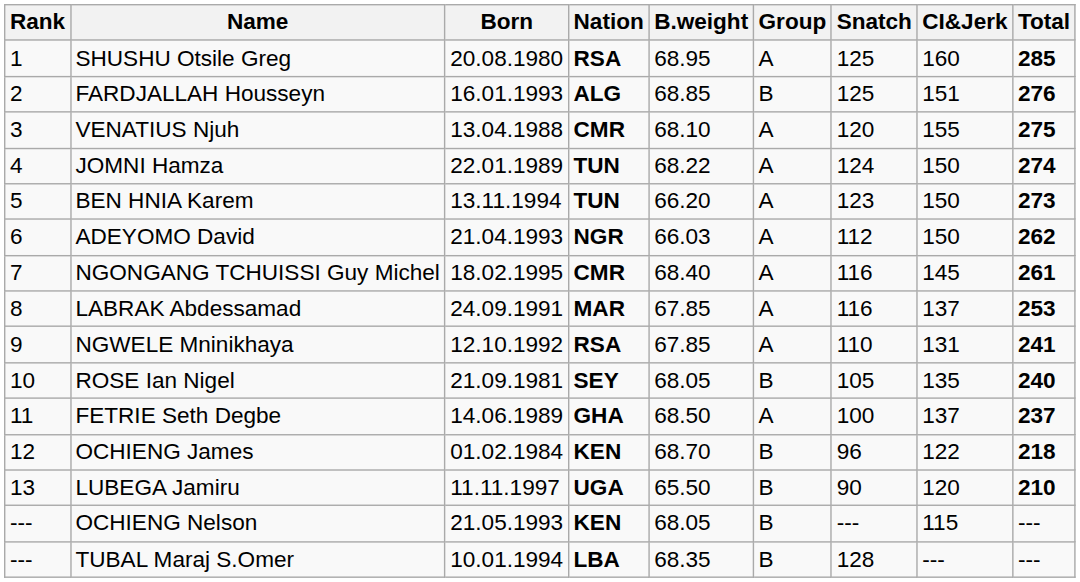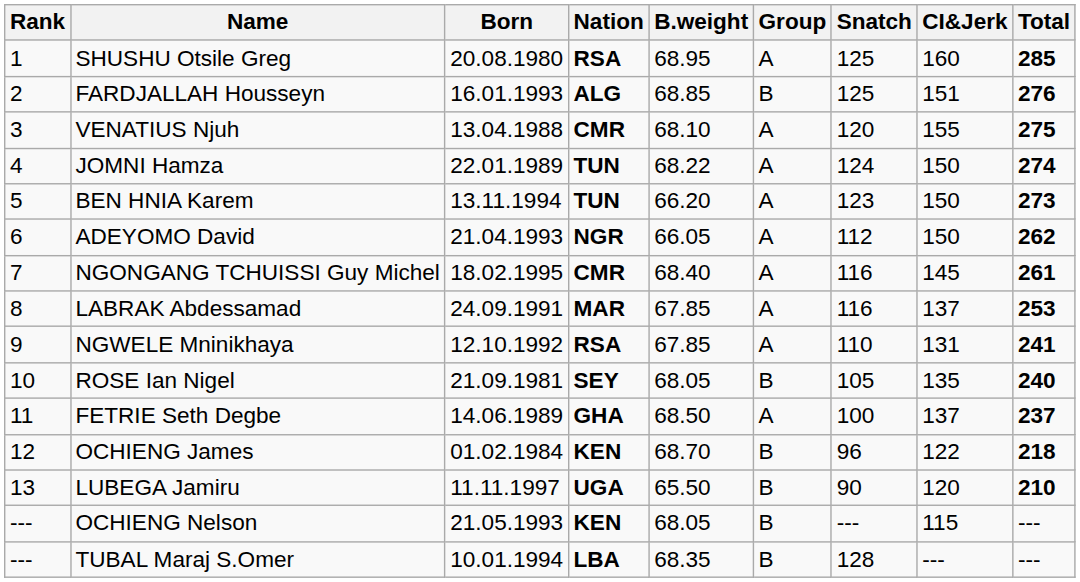ADEYOMO David | B.weight: 66.03 -> 66.05
